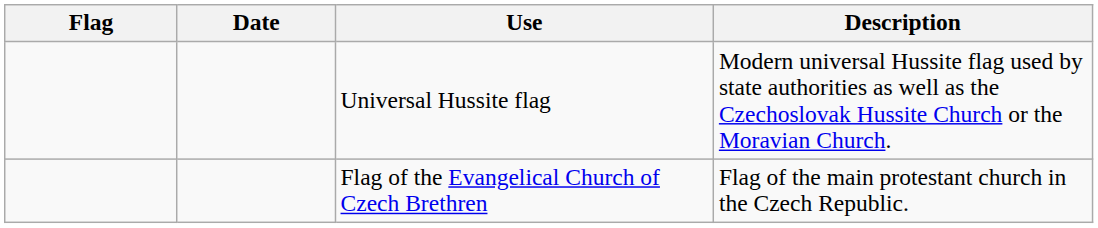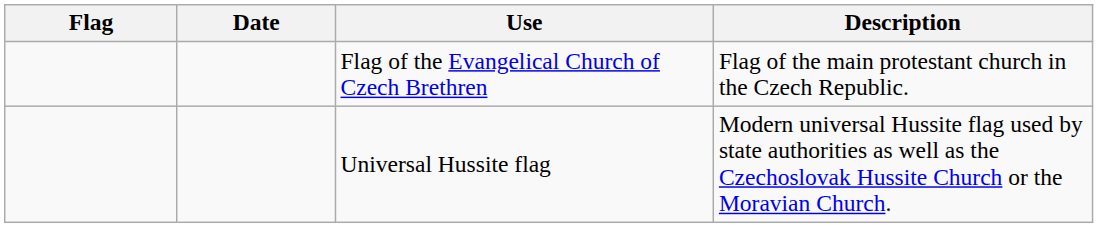rows swapped: Flag of the Evangelical Church of Czech Brethren <-> Universal Hussite flag
